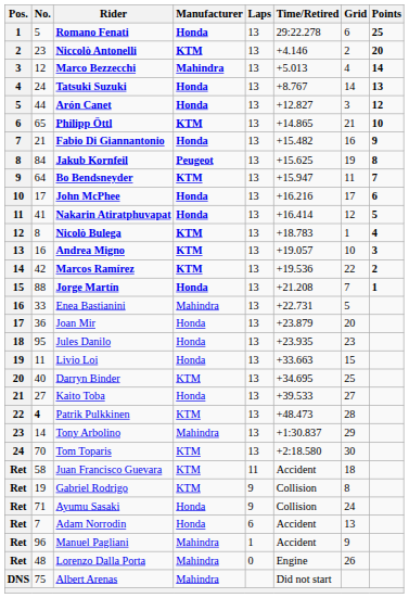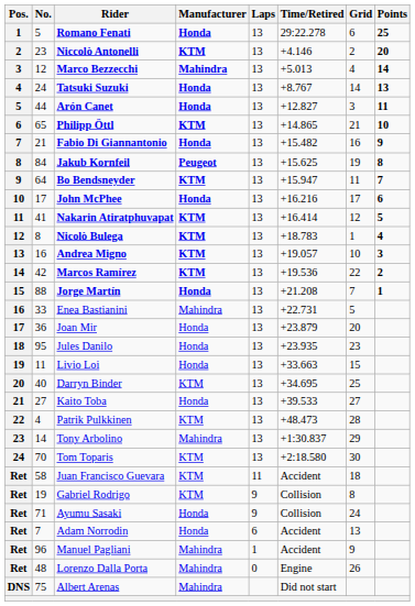Arón Canet | Points: 12 -> 11
Nakarin Atiratphuvapat | Manufacturer: Honda -> KTM
Patrik Pulkkinen | No.: bold -> normal
